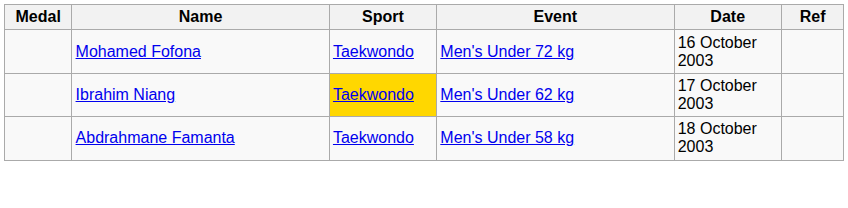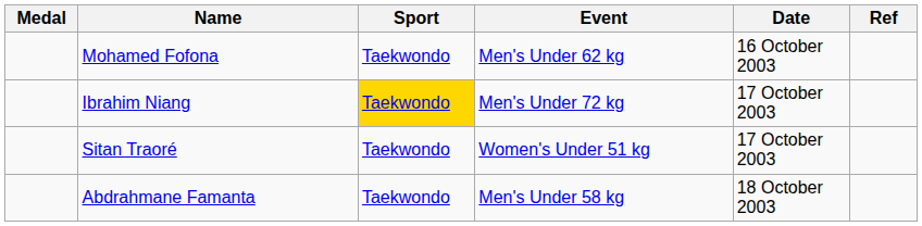Mohamed Fofona | Event: Men's Under 72 kg -> Men's Under 62 kg
Ibrahim Niang | Event: Men's Under 62 kg -> Men's Under 72 kg
+ row: Sitan Traoré | Taekwondo | Women's Under 51 kg | 17 October 2003
